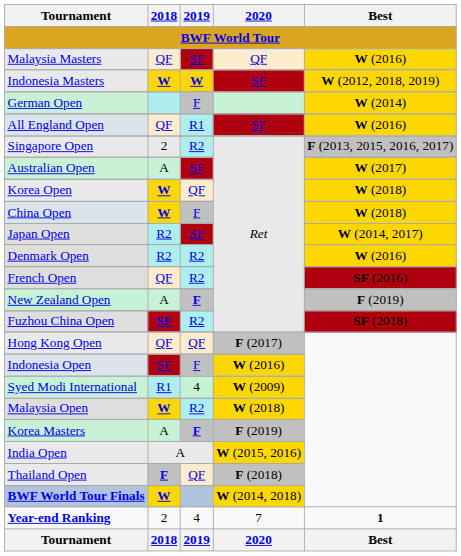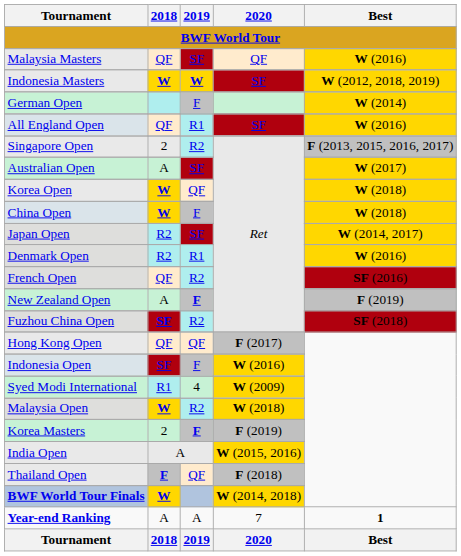Denmark Open | 2019: R2 -> R1
Korea Masters | 2018: A -> 2
Year-end Ranking | 2018: 2 -> A
Year-end Ranking | 2019: 4 -> A
